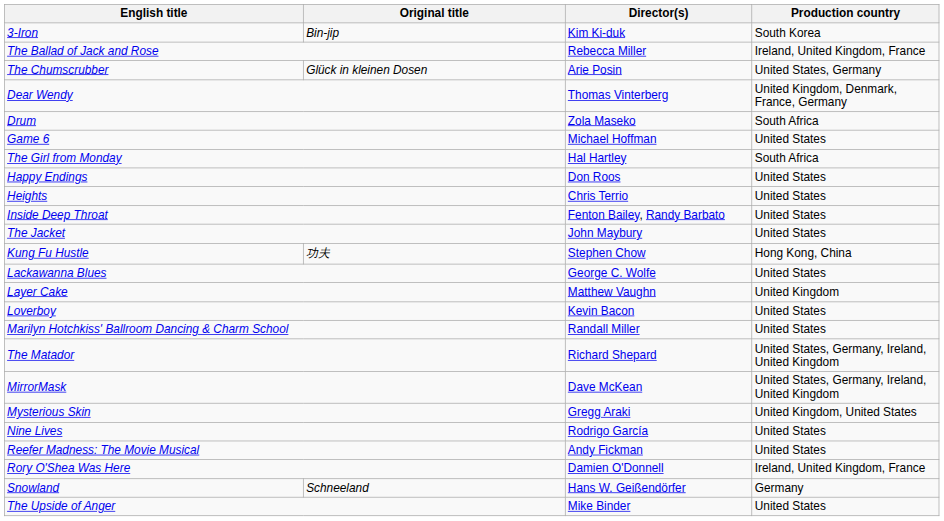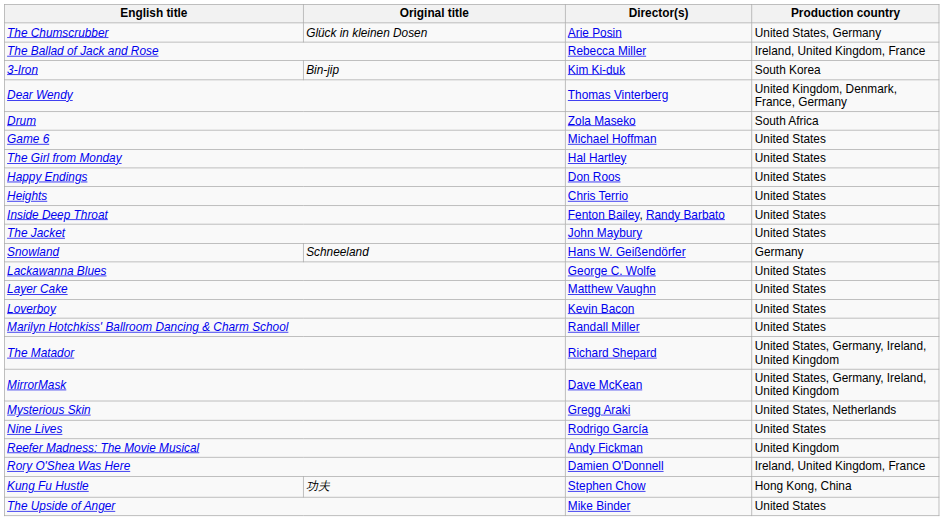rows swapped: 3-Iron <-> The Chumscrubber
The Girl from Monday | Production country: South Africa -> United States
rows swapped: Kung Fu Hustle <-> Snowland
Layer Cake | Production country: United Kingdom -> United States
Mysterious Skin | Production country: United Kingdom, United States -> United States, Netherlands
Reefer Madness: The Movie Musical | Production country: United States -> United Kingdom
